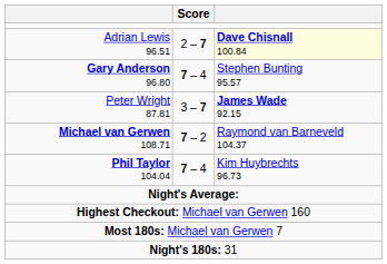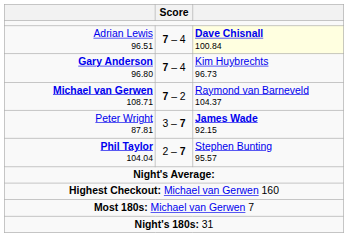Adrian Lewis 96.51 | Score: 2 – 7 -> 7 – 4
Gary Anderson 96.80 | column 3: Stephen Bunting 95.57 -> Kim Huybrechts 96.73
rows swapped: Peter Wright 87.81 <-> Michael van Gerwen 108.71
Phil Taylor 104.04 | Score: 7 – 4 -> 2 – 7
Phil Taylor 104.04 | column 3: Kim Huybrechts 96.73 -> Stephen Bunting 95.57
